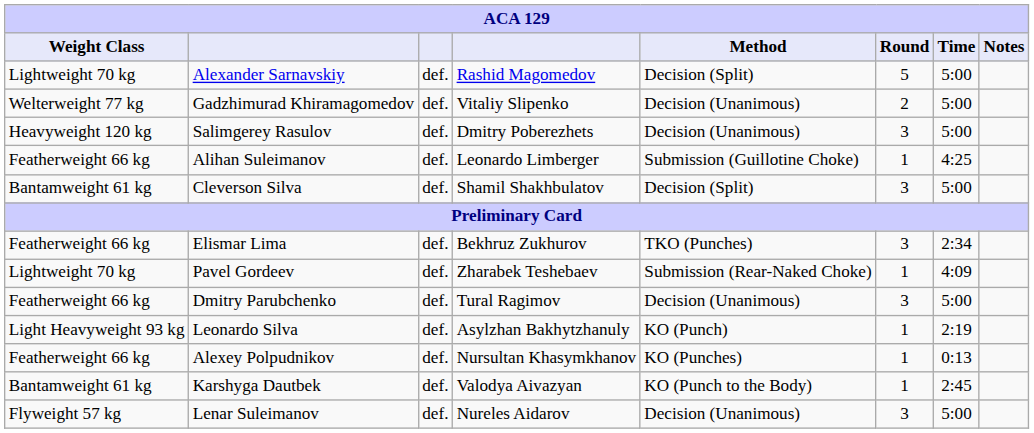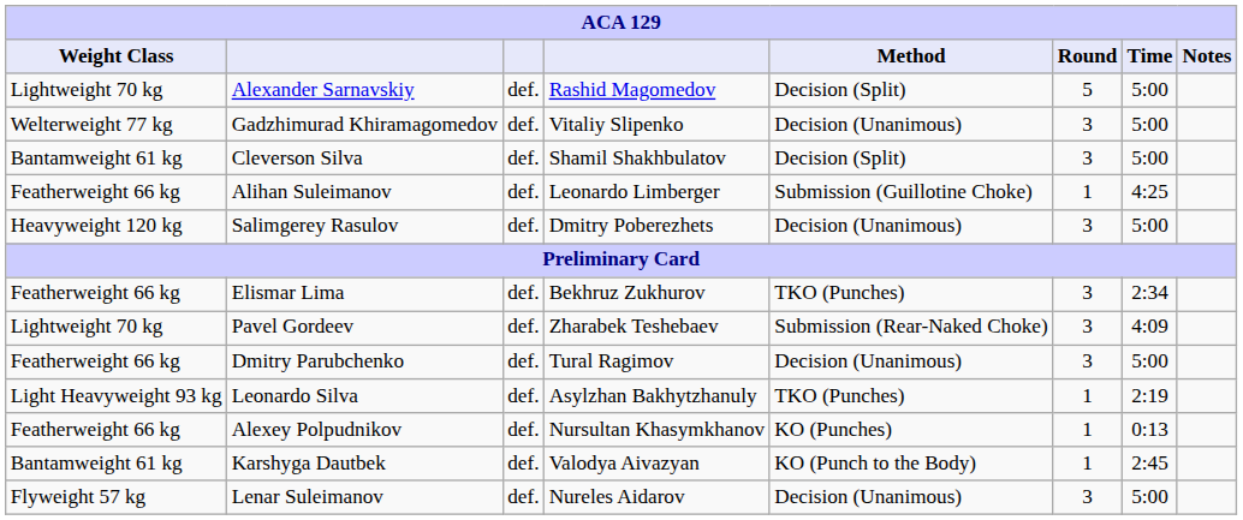Gadzhimurad Khiramagomedov | Round: 2 -> 3
rows swapped: Salimgerey Rasulov <-> Cleverson Silva
Pavel Gordeev | Round: 1 -> 3
Leonardo Silva | Method: KO (Punch) -> TKO (Punches)
